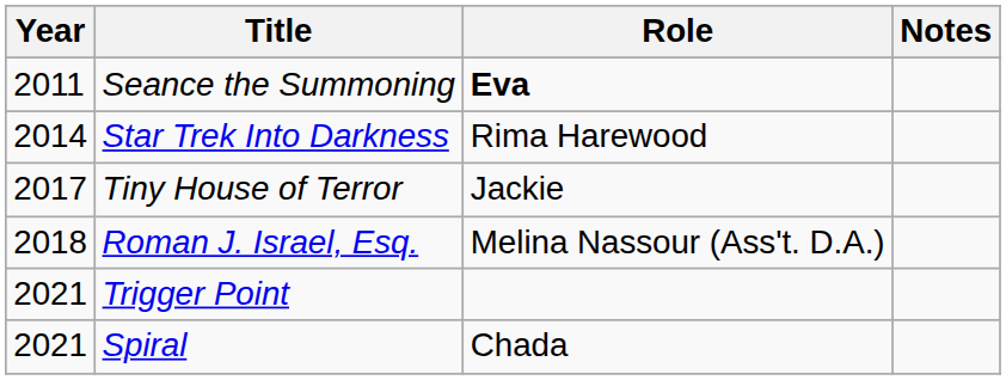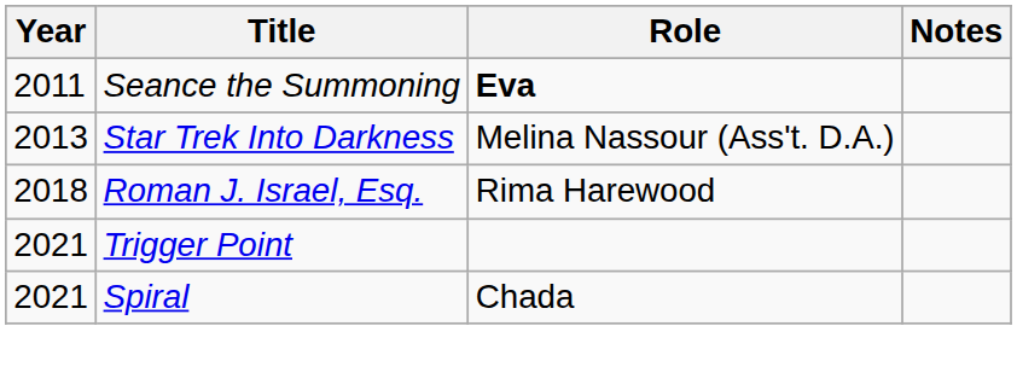Star Trek Into Darkness | Year: 2014 -> 2013
Star Trek Into Darkness | Role: Rima Harewood -> Melina Nassour (Ass't. D.A.)
- row: 2017 | Tiny House of Terror | Jackie
Roman J. Israel, Esq. | Role: Melina Nassour (Ass't. D.A.) -> Rima Harewood
